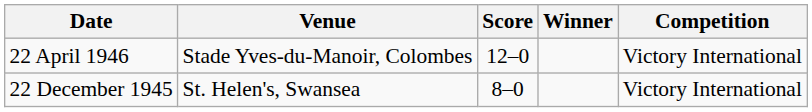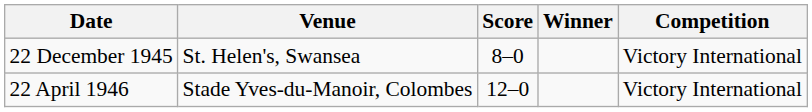rows swapped: 22 December 1945 <-> 22 April 1946
